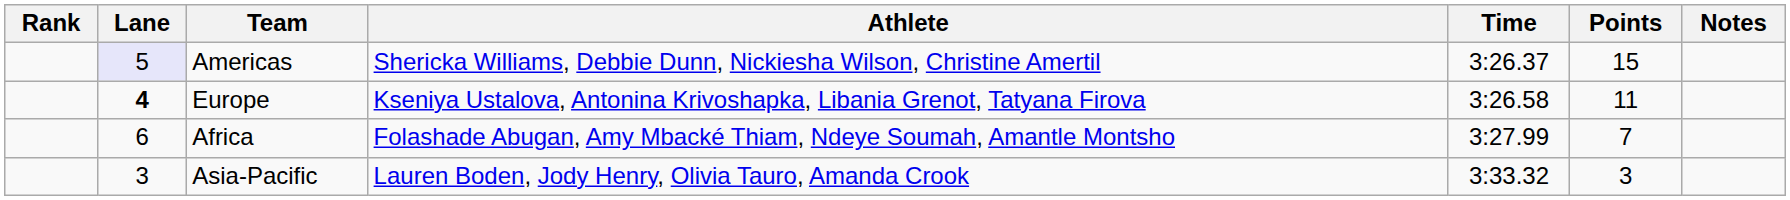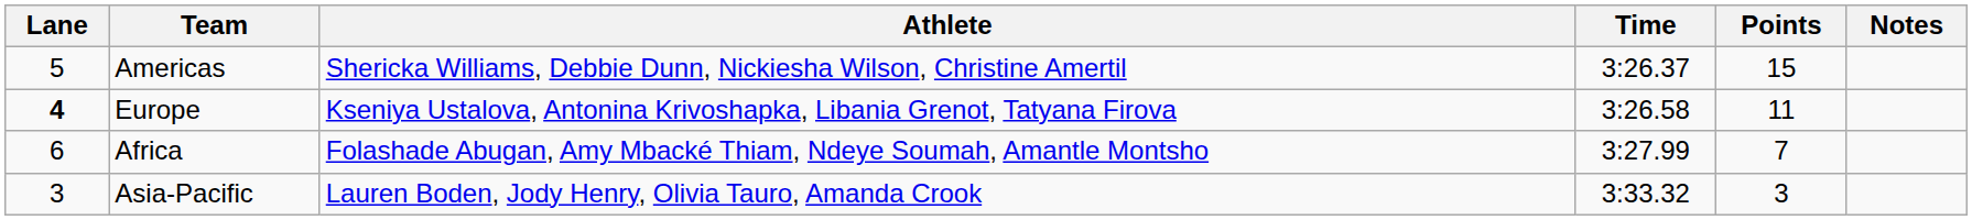- column: Rank
Americas | Lane: lavender background -> no background
